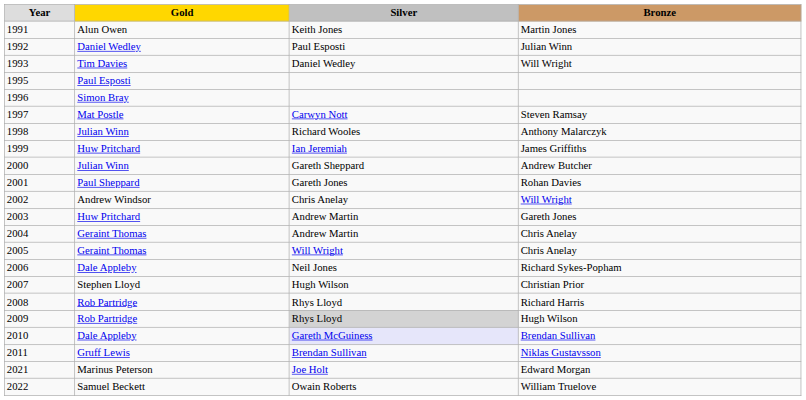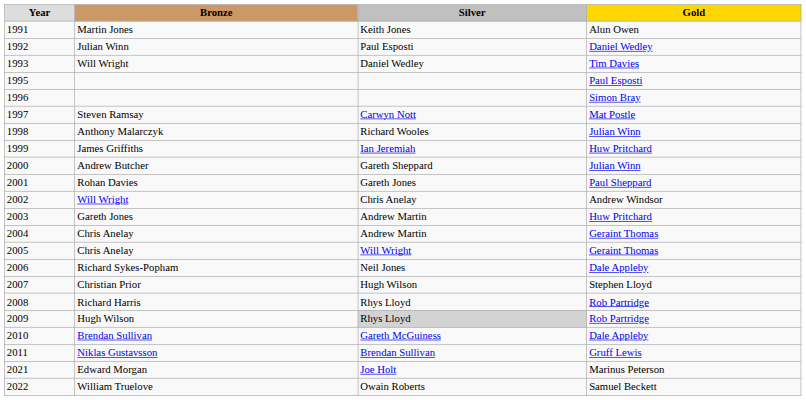columns swapped: Gold <-> Bronze
2010 | Silver: lavender background -> no background
